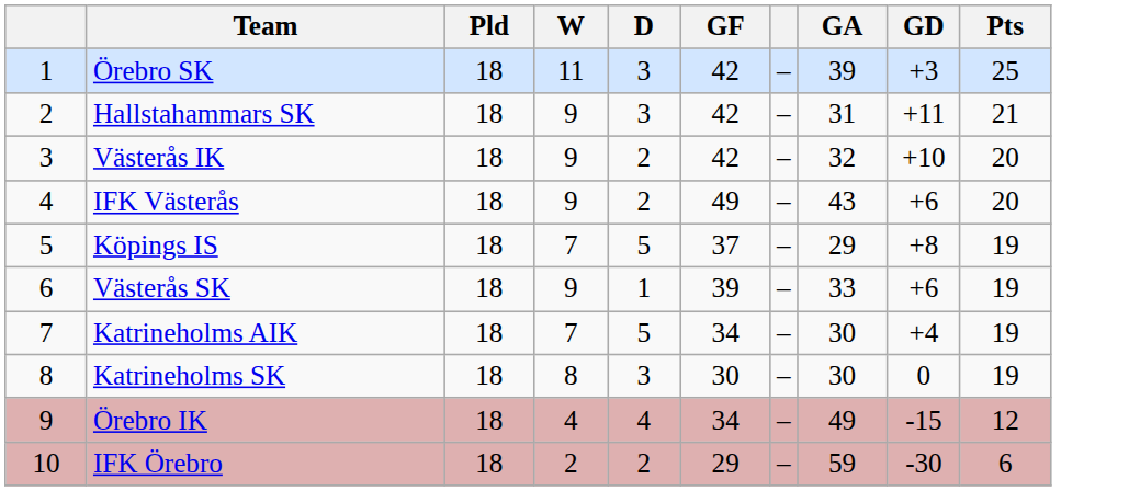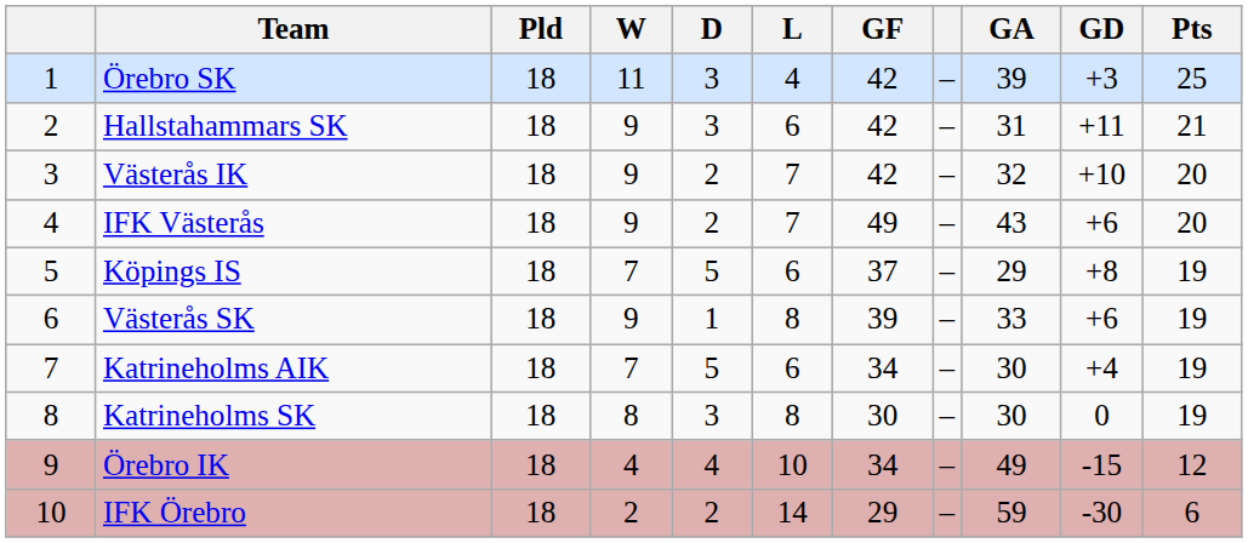+ column: L | 4 | 6 | 7 | 7 | 6 | 8 | 6 | 8 | 10 | 14
